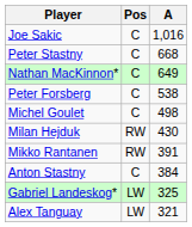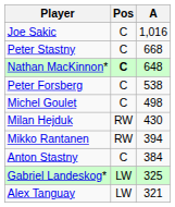Nathan MacKinnon* | Pos: normal -> bold
Nathan MacKinnon* | A: 649 -> 648
Mikko Rantanen | A: 391 -> 394
